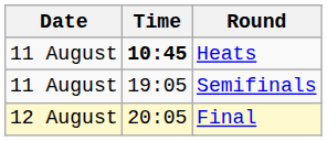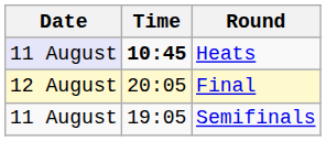Heats | Date: no background -> lavender background
rows swapped: Semifinals <-> Final
